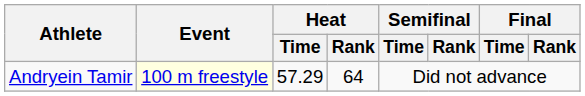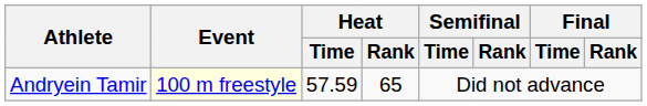Andryein Tamir | Heat / Time: 57.29 -> 57.59
Andryein Tamir | Heat / Rank: 64 -> 65
